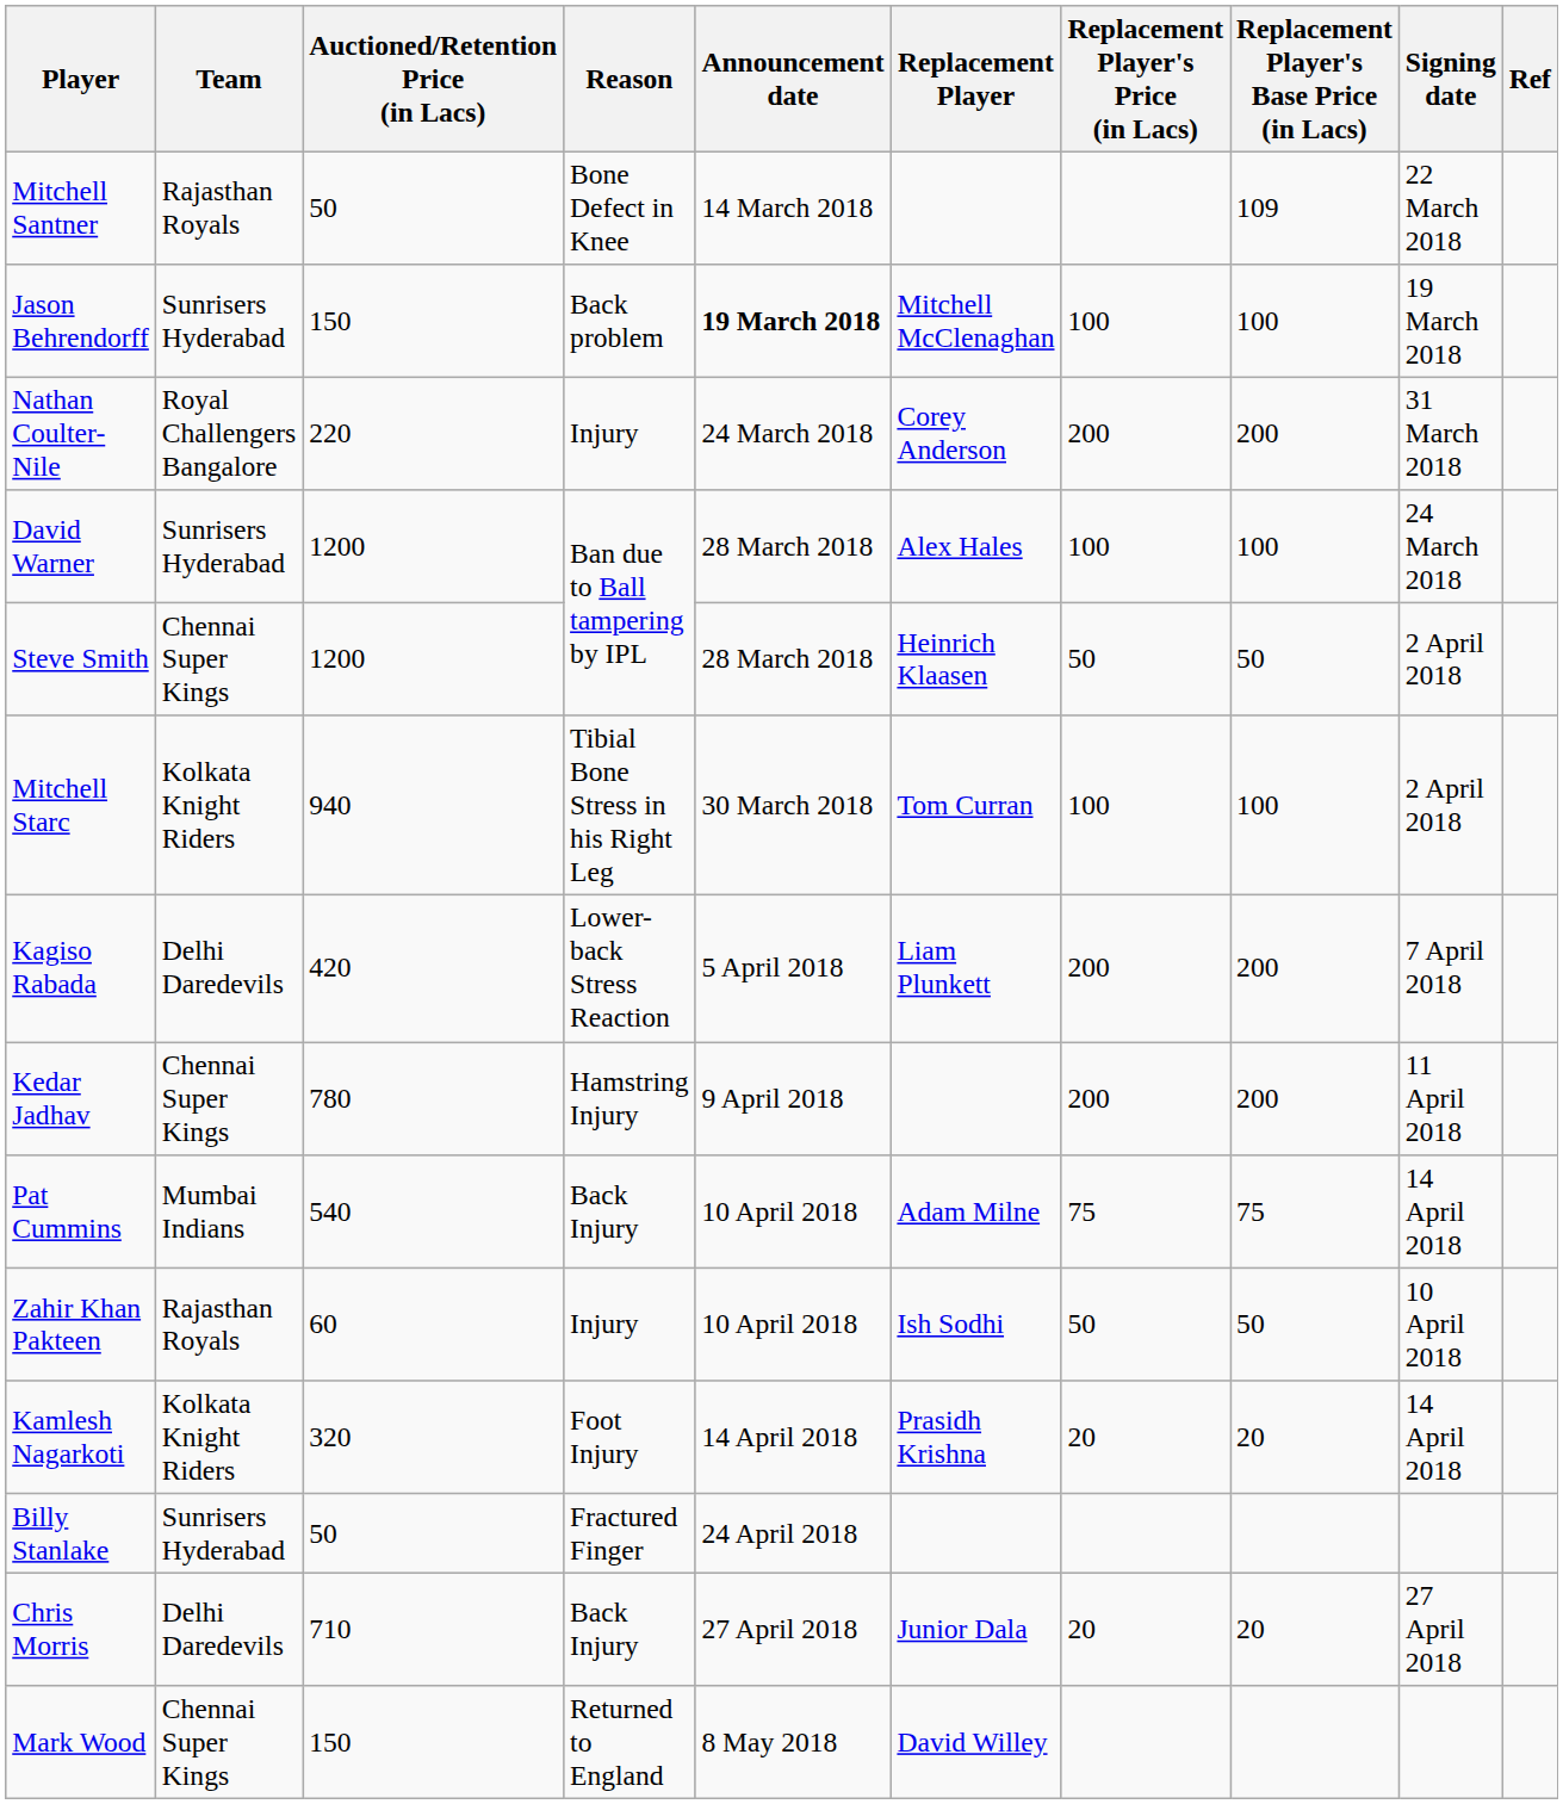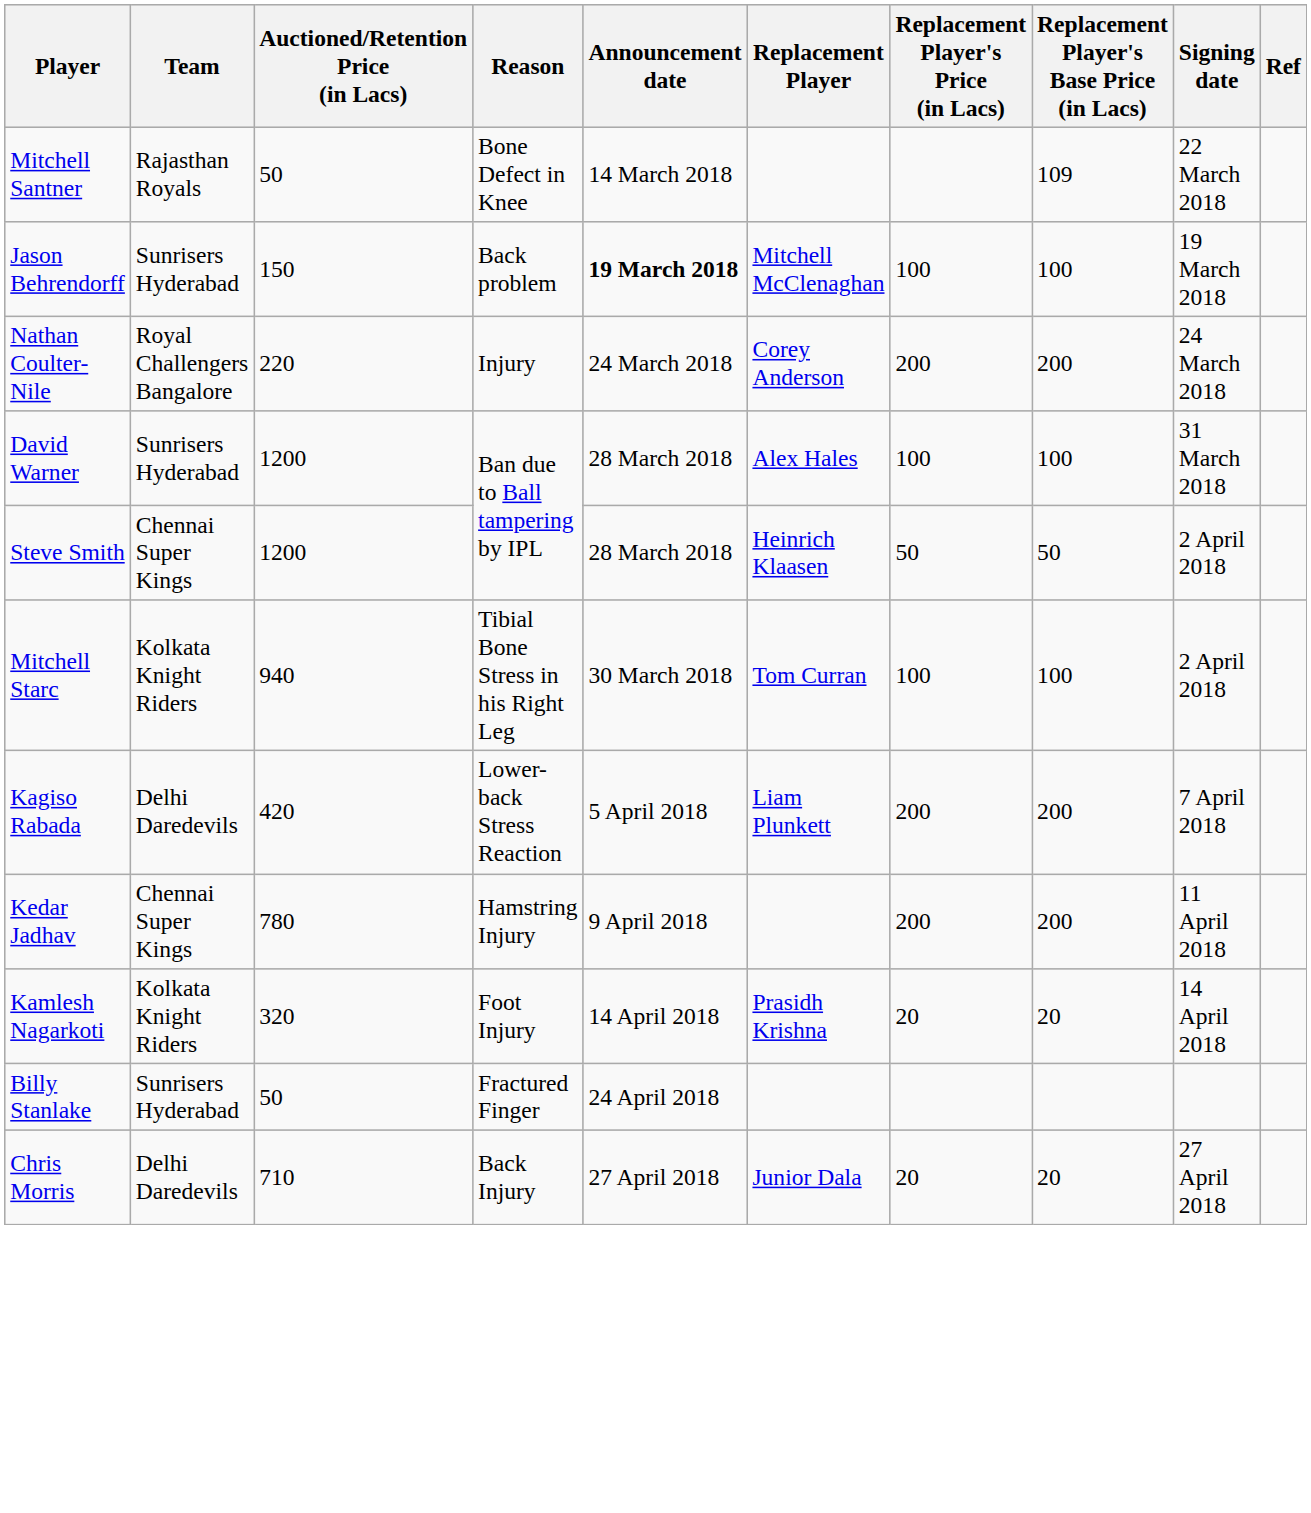Nathan Coulter-Nile | Signing date: 31 March 2018 -> 24 March 2018
David Warner | Signing date: 24 March 2018 -> 31 March 2018
- row: Pat Cummins | Mumbai Indians | 540 | Back Injury | 10 April 2018 | Adam Milne | 75 | 75 | 14 April 2018
- row: Zahir Khan Pakteen | Rajasthan Royals | 60 | Injury | 10 April 2018 | Ish Sodhi | 50 | 50 | 10 April 2018
- row: Mark Wood | Chennai Super Kings | 150 | Returned to England | 8 May 2018 | David Willey
